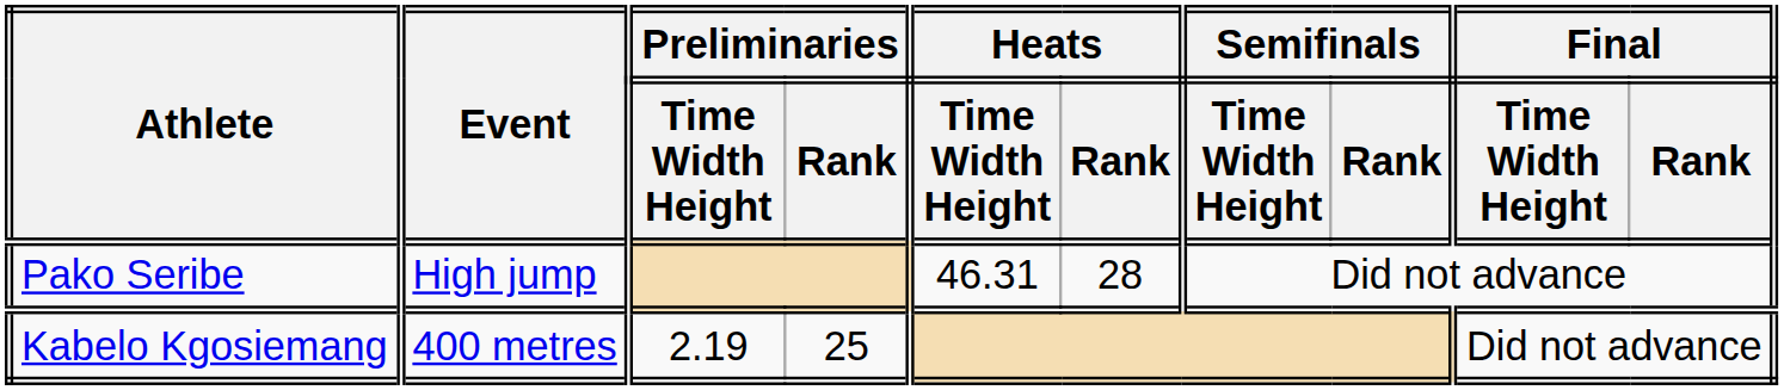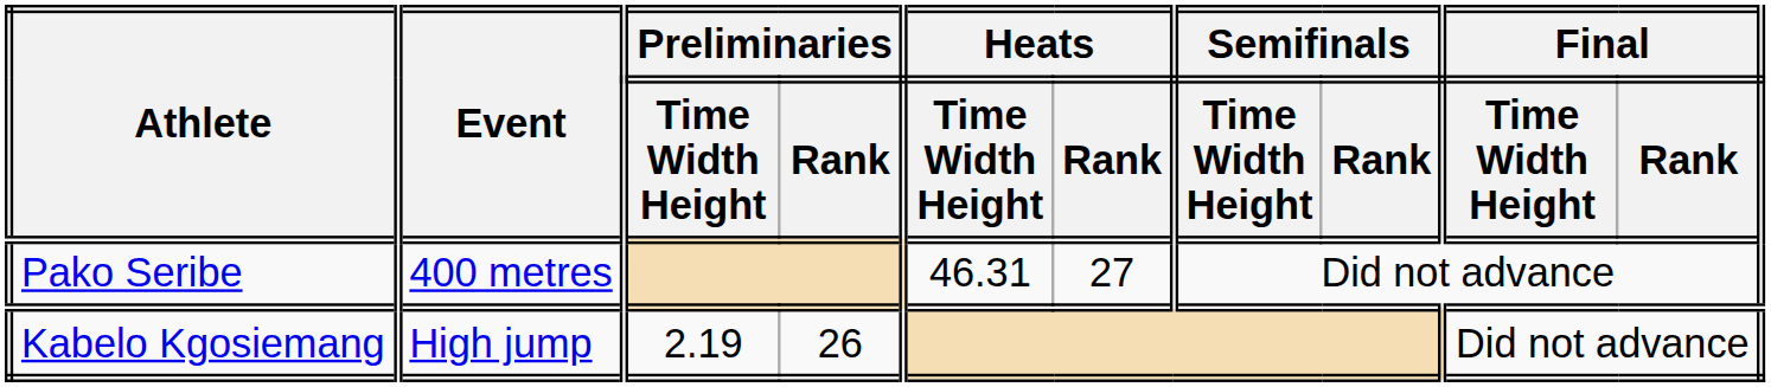Pako Seribe | Event: High jump -> 400 metres
Pako Seribe | Heats / Rank: 28 -> 27
Kabelo Kgosiemang | Event: 400 metres -> High jump
Kabelo Kgosiemang | Preliminaries / Rank: 25 -> 26
